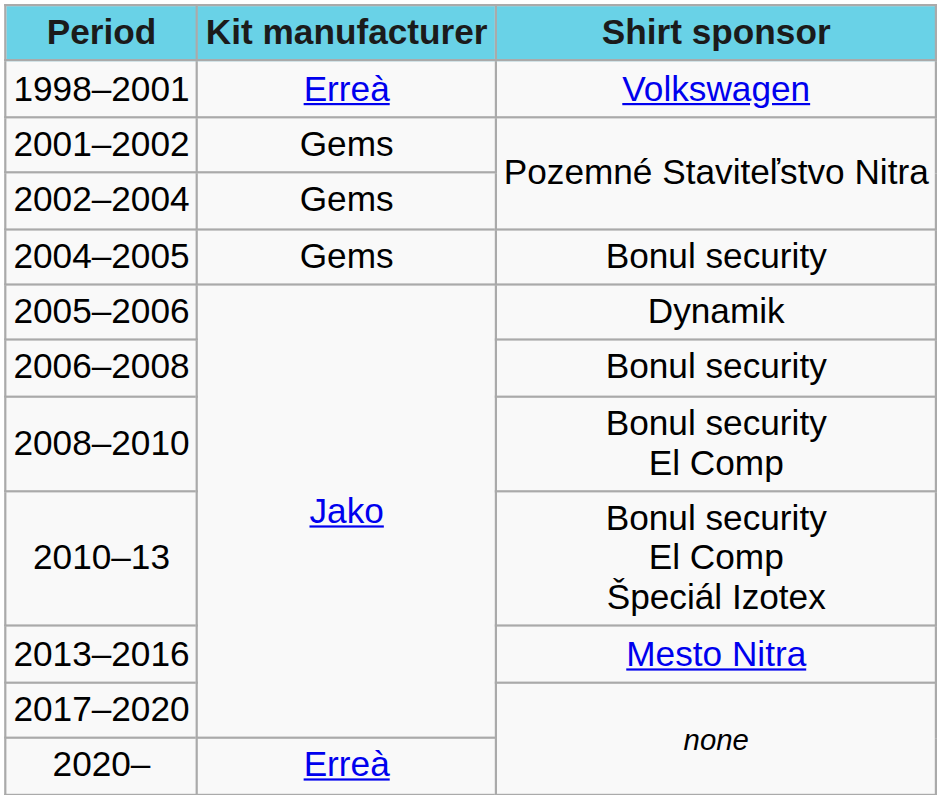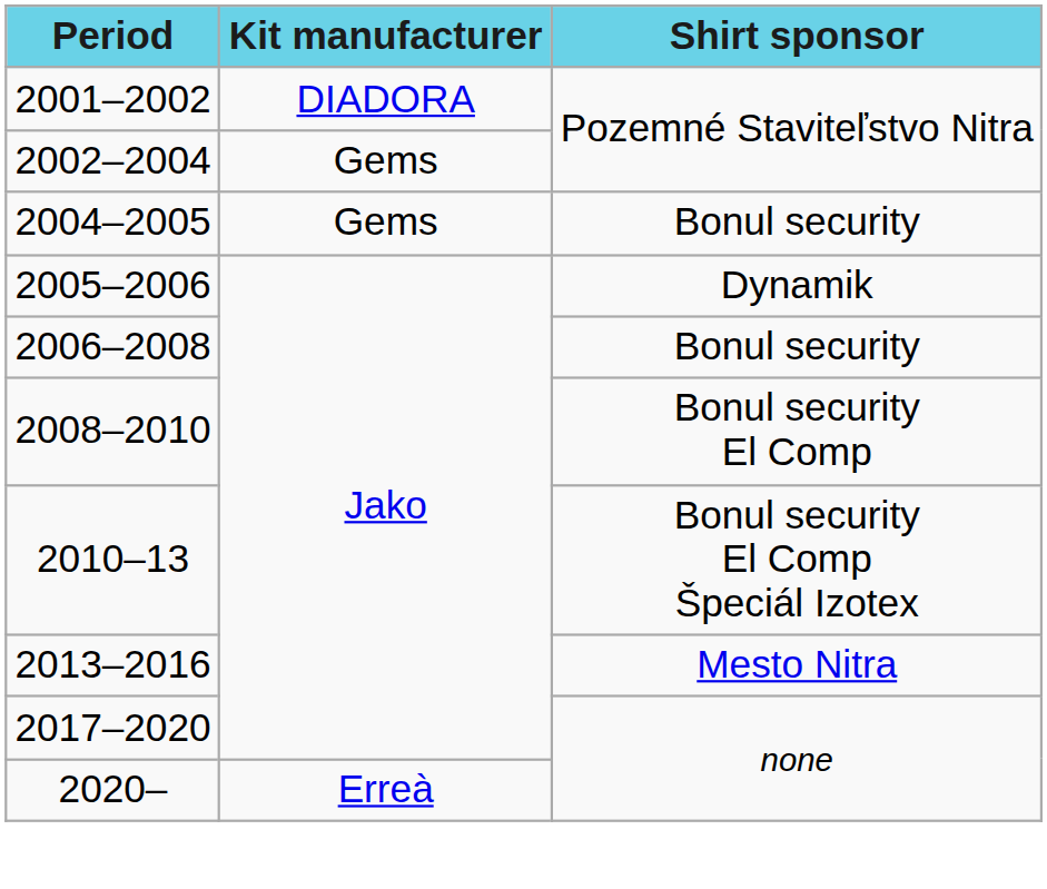- row: 1998–2001 | Erreà | Volkswagen
2001–2002 | Kit manufacturer: Gems -> DIADORA
